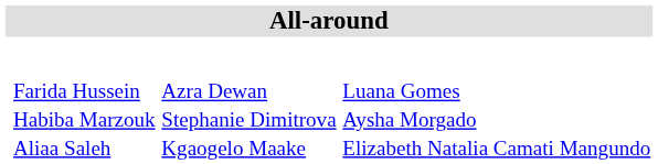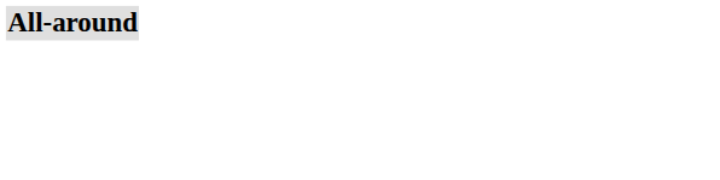- row: Farida Hussein Habiba Marzouk Aliaa Saleh | Azra Dewan Stephanie Dimitrova Kgaogelo Maake | Luana Gomes Aysha Morgado Elizabeth Natalia Camati Mangundo
